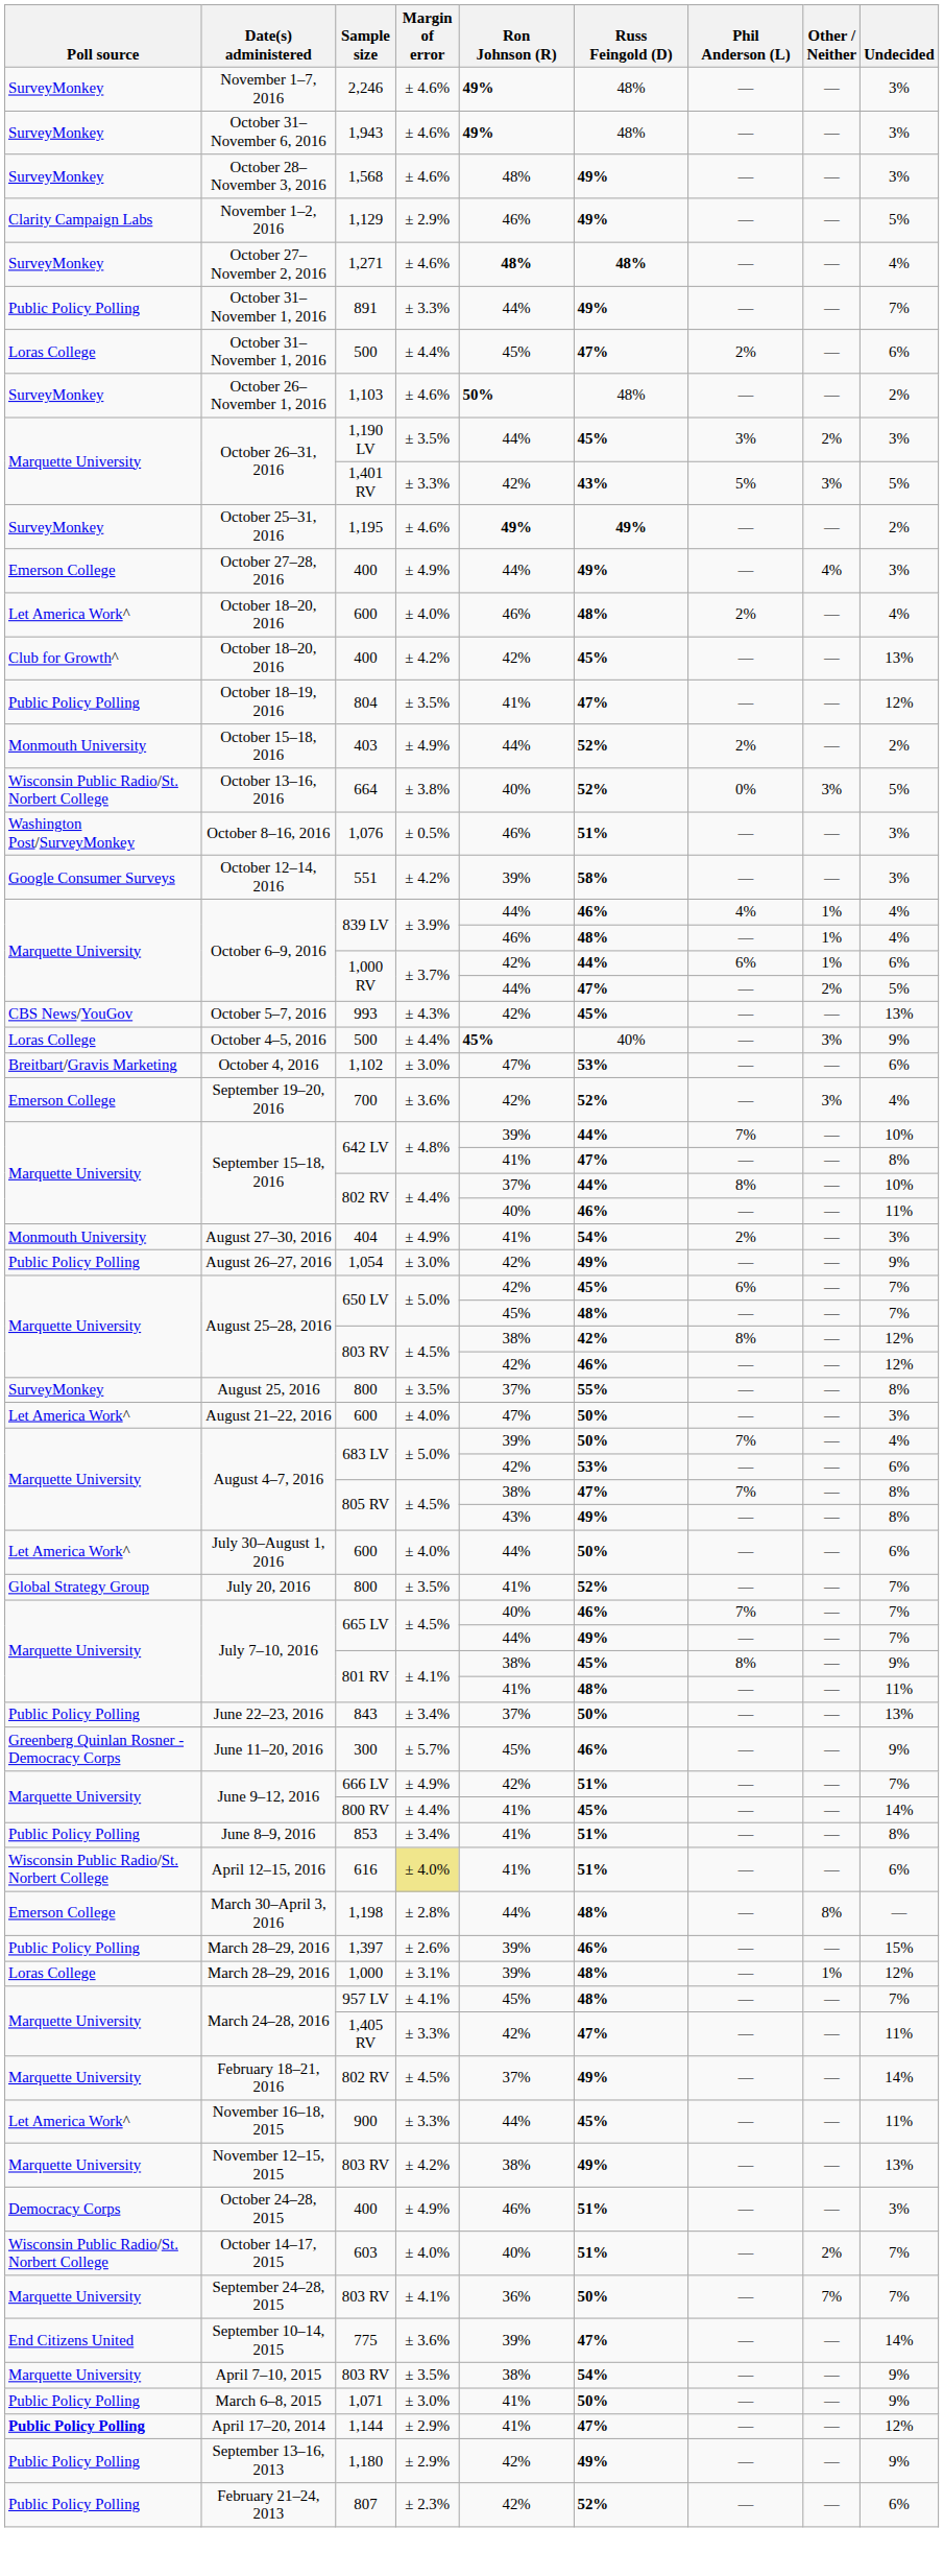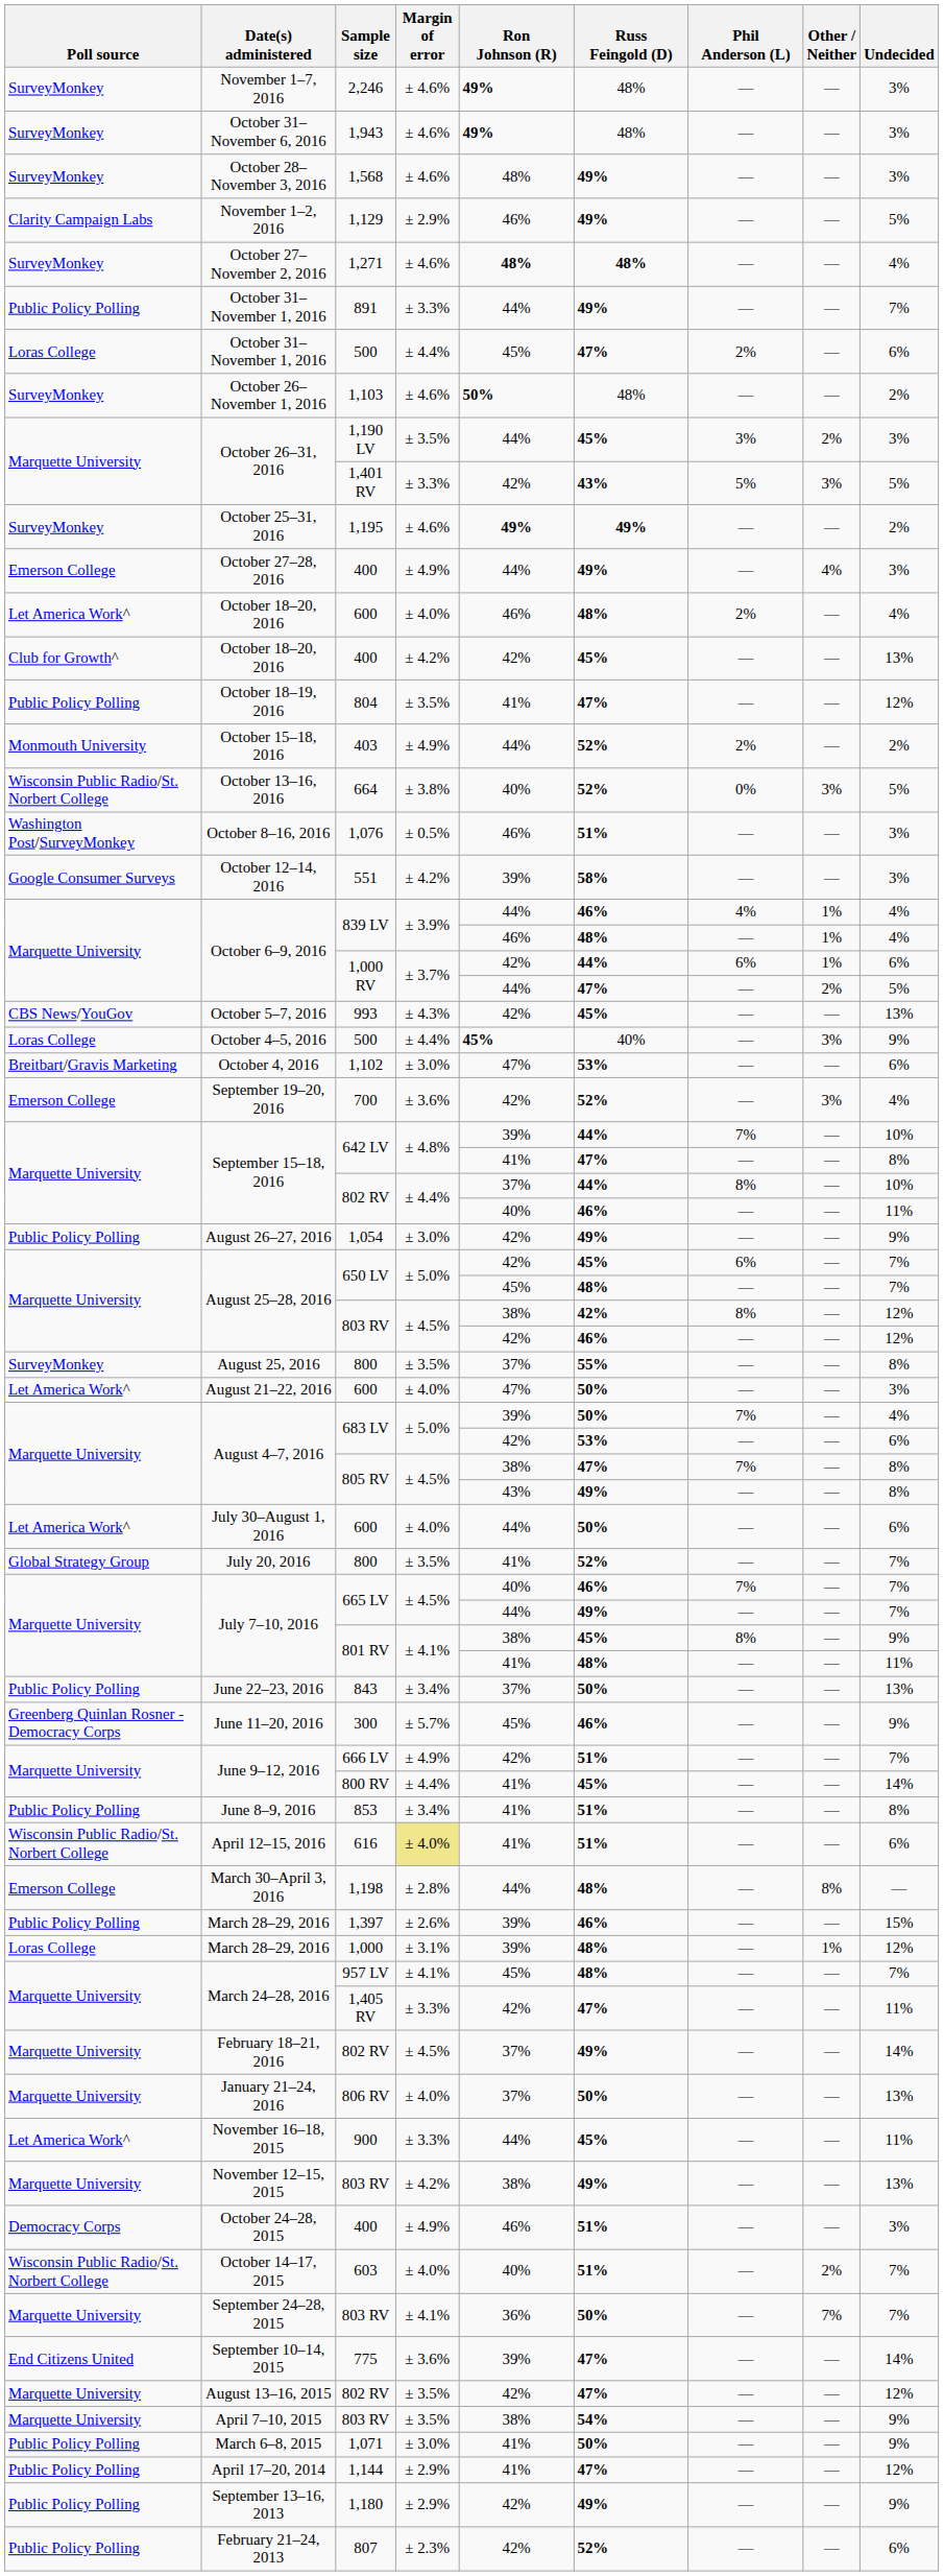- row: Monmouth University | August 27–30, 2016 | 404 | ± 4.9% | 41% | 54% | 2% | — | 3%
+ row: Marquette University | January 21–24, 2016 | 806 RV | ± 4.0% | 37% | 50% | — | — | 13%
+ row: Marquette University | August 13–16, 2015 | 802 RV | ± 3.5% | 42% | 47% | — | — | 12%
April 17–20, 2014 | Poll source: bold -> normal
